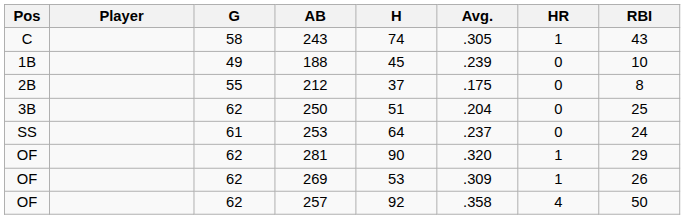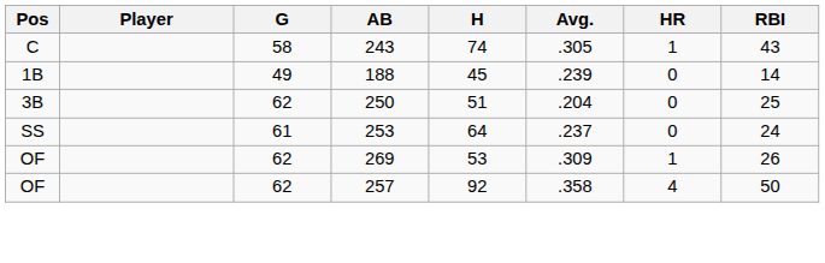188 | RBI: 10 -> 14
- row: 2B | 55 | 212 | 37 | .175 | 0 | 8
- row: OF | 62 | 281 | 90 | .320 | 1 | 29
